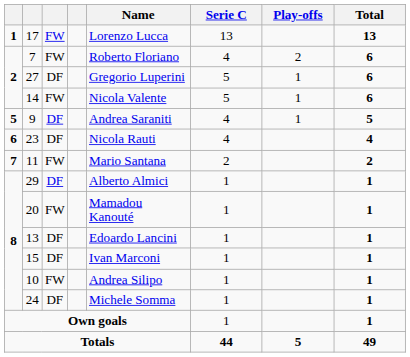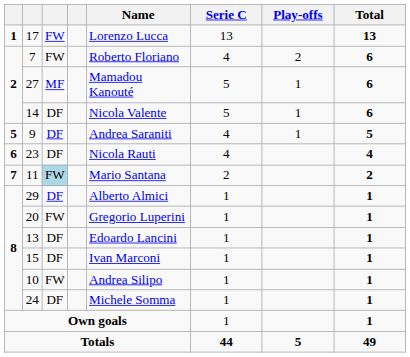27 | column 3: DF -> MF
27 | Name: Gregorio Luperini -> Mamadou Kanouté
14 | column 3: FW -> DF
11 | column 3: no background -> lightblue background
20 | Name: Mamadou Kanouté -> Gregorio Luperini
